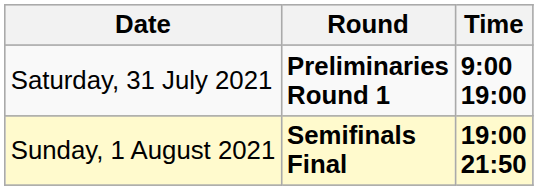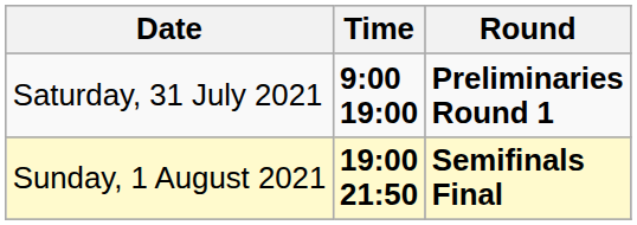columns swapped: Time <-> Round
